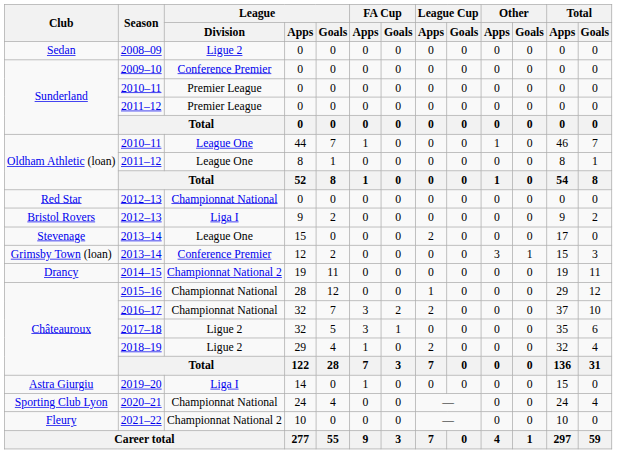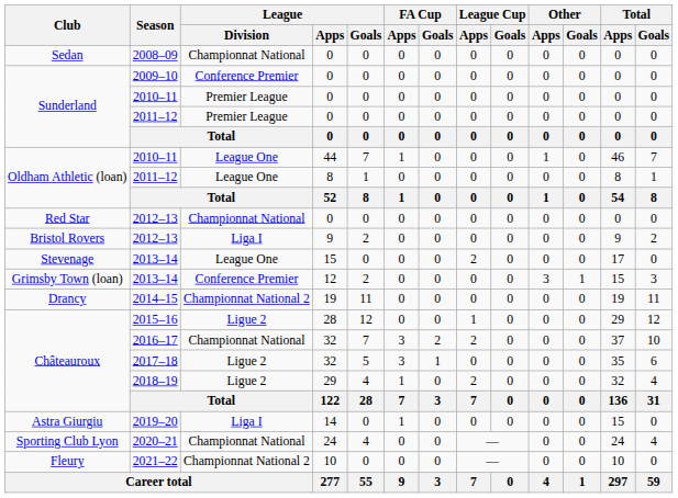2008–09 | League / Division: Ligue 2 -> Championnat National
2015–16 | League / Division: Championnat National -> Ligue 2
